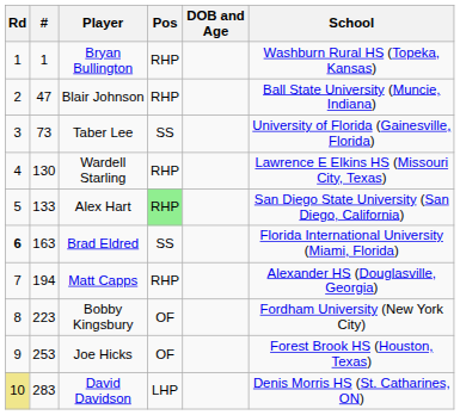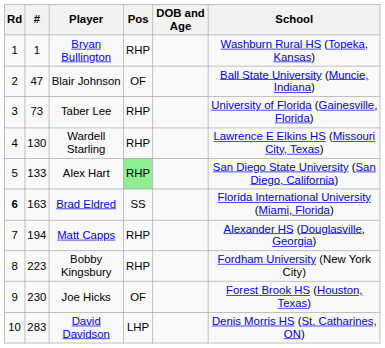Blair Johnson | Pos: RHP -> OF
Taber Lee | Pos: SS -> RHP
Bobby Kingsbury | Pos: OF -> RHP
Joe Hicks | #: 253 -> 230
David Davidson | Rd: khaki background -> no background
